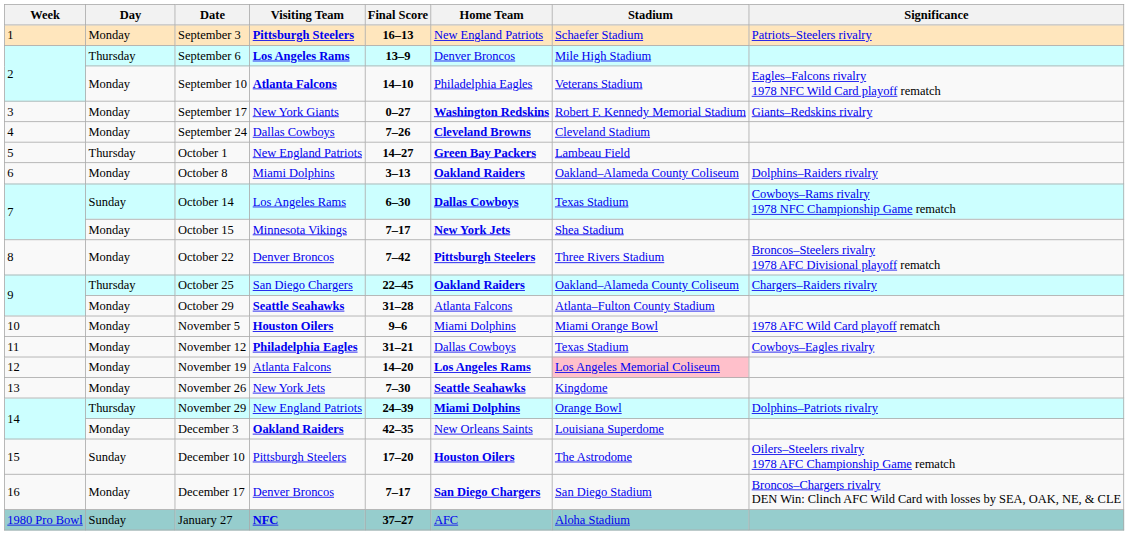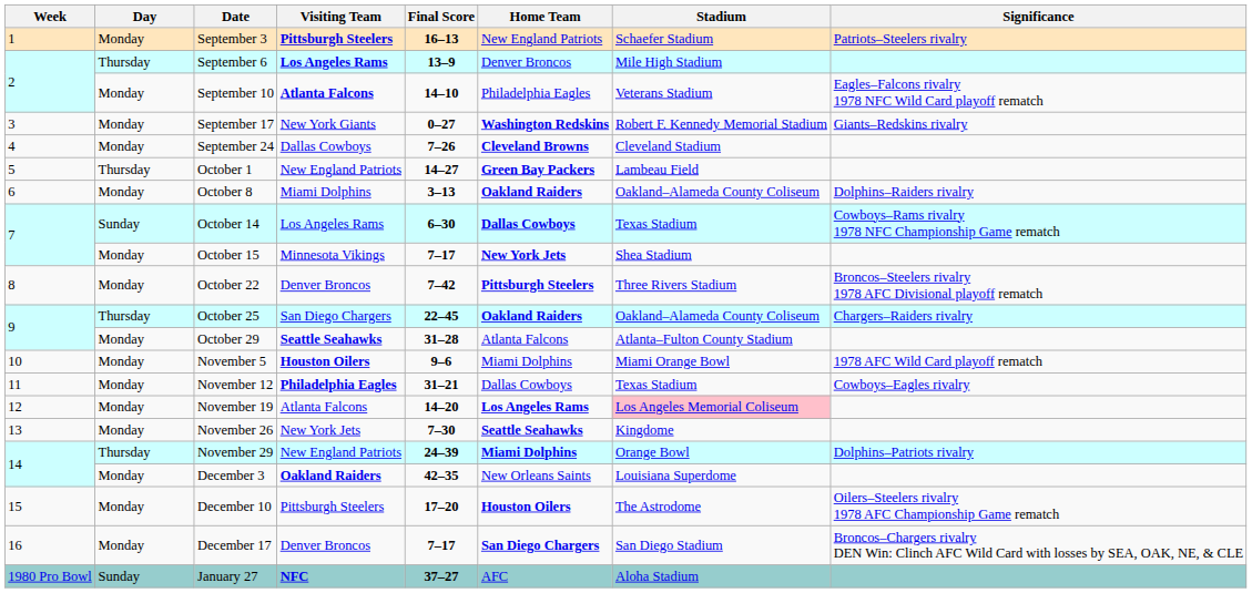December 10 | Day: Sunday -> Monday
